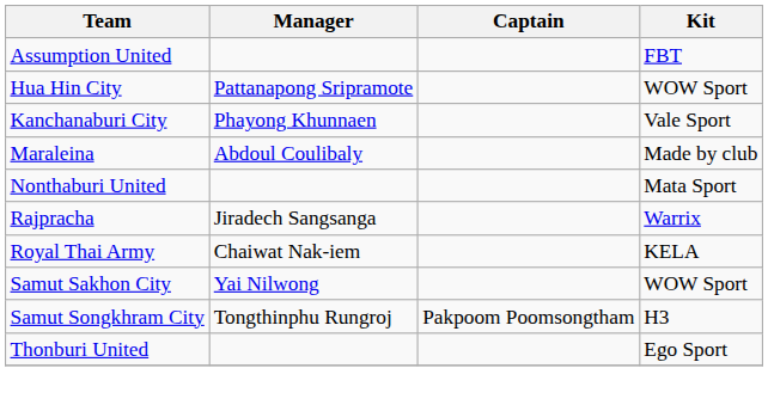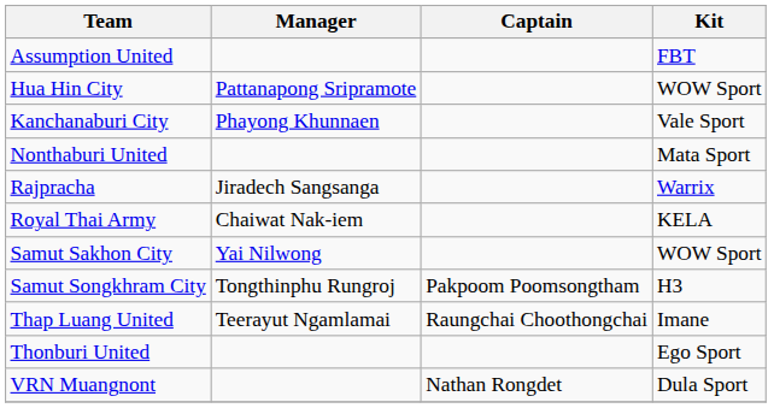- row: Maraleina | Abdoul Coulibaly | Made by club
+ row: Thap Luang United | Teerayut Ngamlamai | Raungchai Choothongchai | Imane
+ row: VRN Muangnont | Nathan Rongdet | Dula Sport
